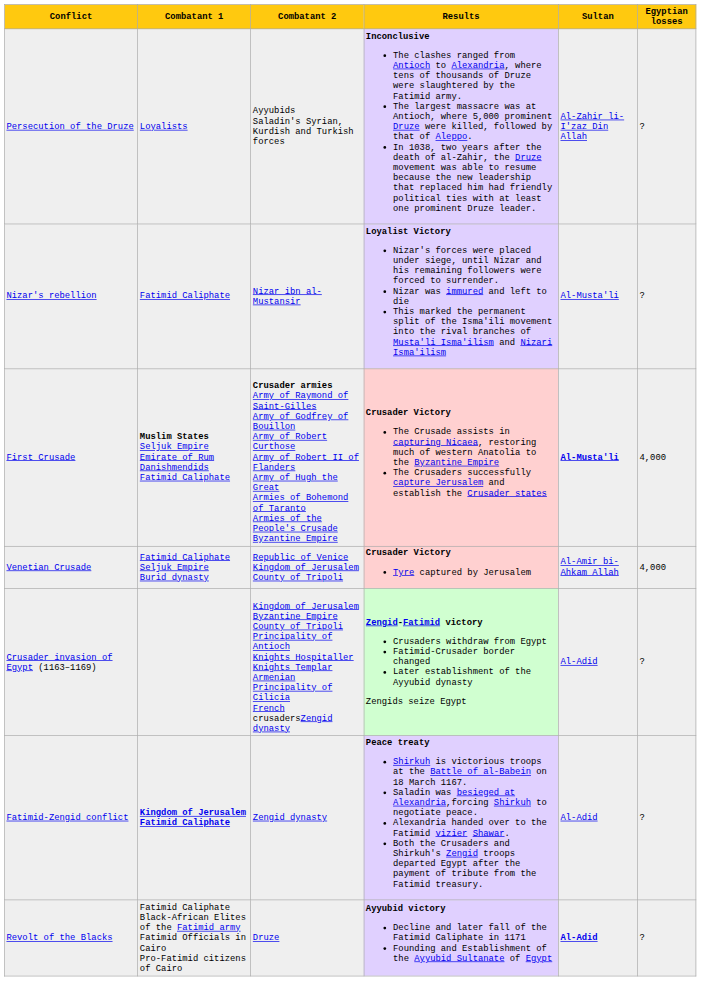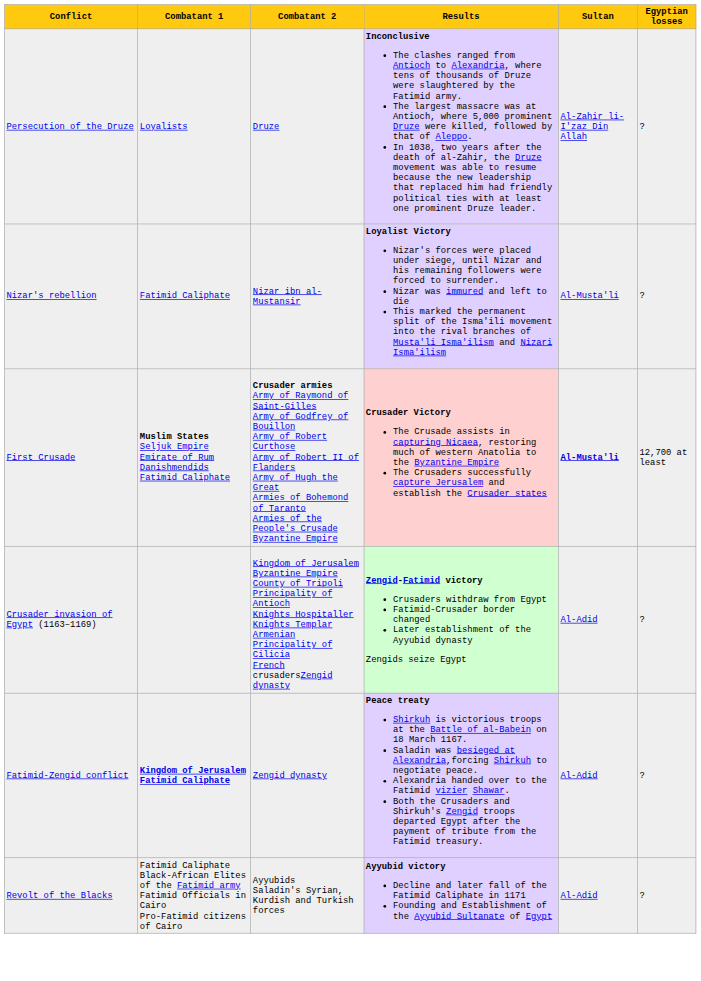Persecution of the Druze | Combatant 2: Ayyubids Saladin's Syrian, Kurdish and Turkish forces -> Druze
First Crusade | Egyptian losses: 4,000 -> 12,700 at least
- row: Venetian Crusade | Fatimid Caliphate Seljuk Empire Burid dynasty | Republic of Venice Kingdom of Jerusalem County of Tripoli | Crusader Victory Tyre captured by Jerusalem | Al-Amir bi-Ahkam Allah | 4,000
Revolt of the Blacks | Combatant 2: Druze -> Ayyubids Saladin's Syrian, Kurdish and Turkish forces
Revolt of the Blacks | Sultan: bold -> normal
